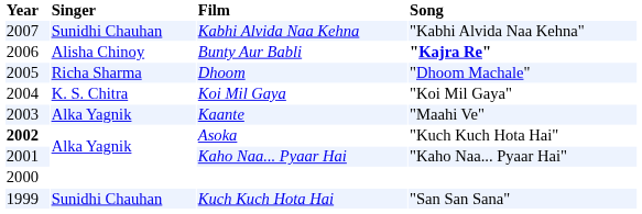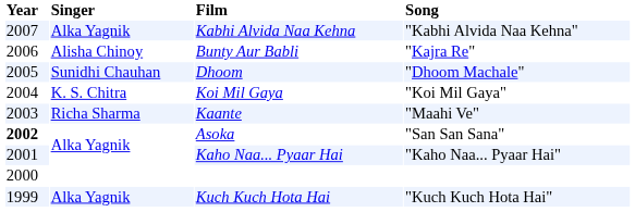Kabhi Alvida Naa Kehna | Singer: Sunidhi Chauhan -> Alka Yagnik
Bunty Aur Babli | Song: bold -> normal
Dhoom | Singer: Richa Sharma -> Sunidhi Chauhan
Kaante | Singer: Alka Yagnik -> Richa Sharma
Asoka | Song: "Kuch Kuch Hota Hai" -> "San San Sana"
Kuch Kuch Hota Hai | Singer: Sunidhi Chauhan -> Alka Yagnik
Kuch Kuch Hota Hai | Song: "San San Sana" -> "Kuch Kuch Hota Hai"
